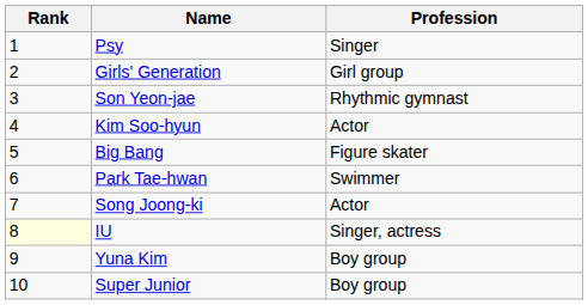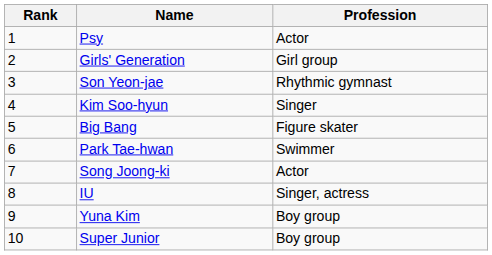Psy | Profession: Singer -> Actor
Kim Soo-hyun | Profession: Actor -> Singer
IU | Rank: lightyellow background -> no background
